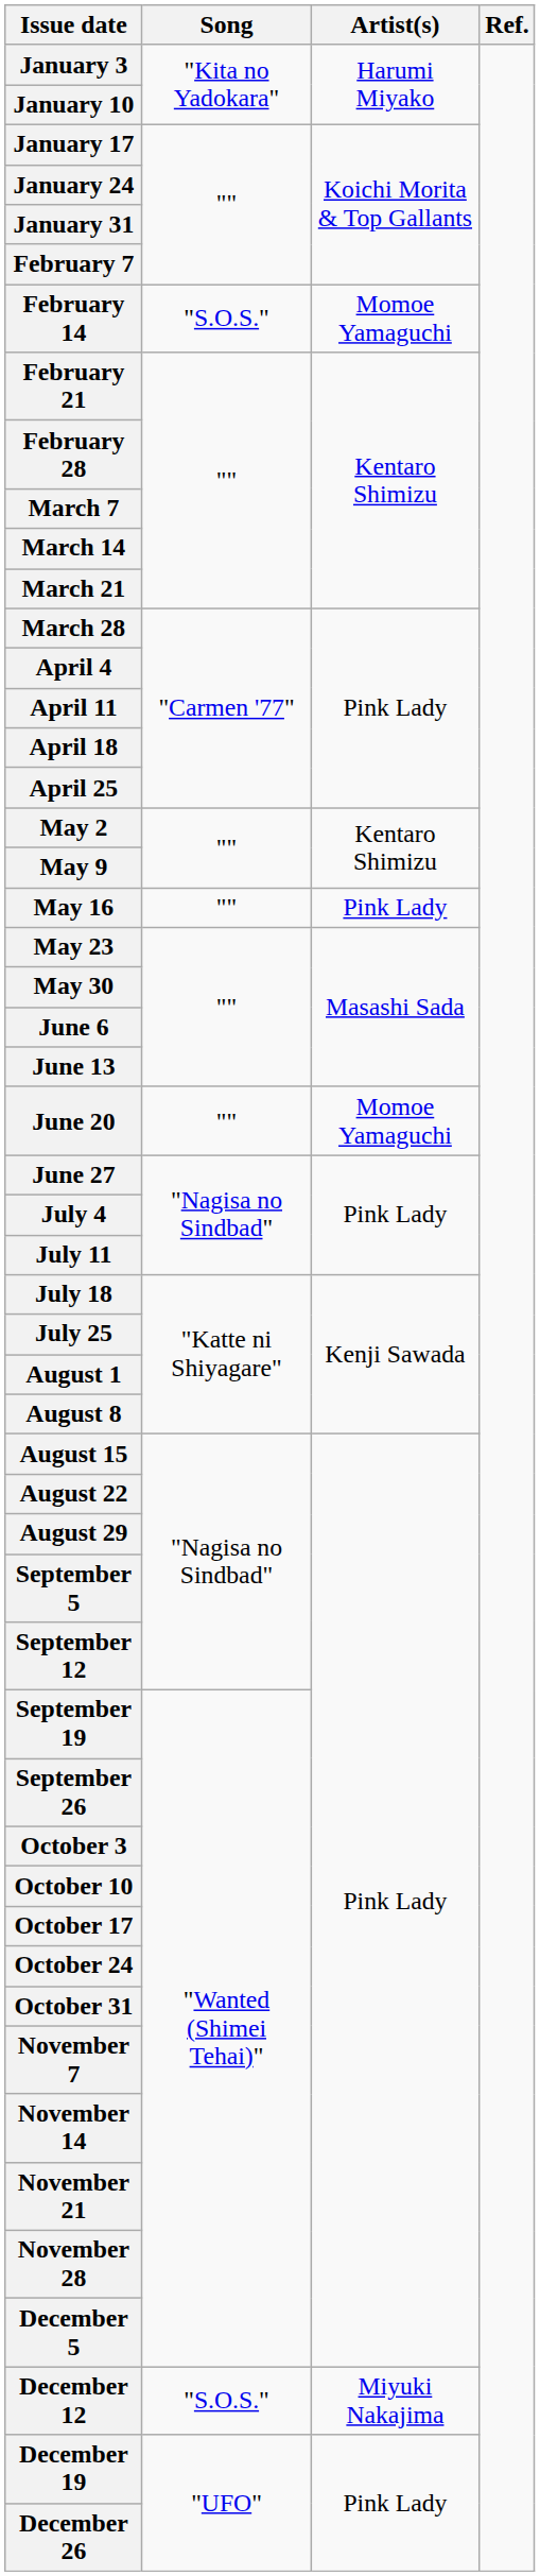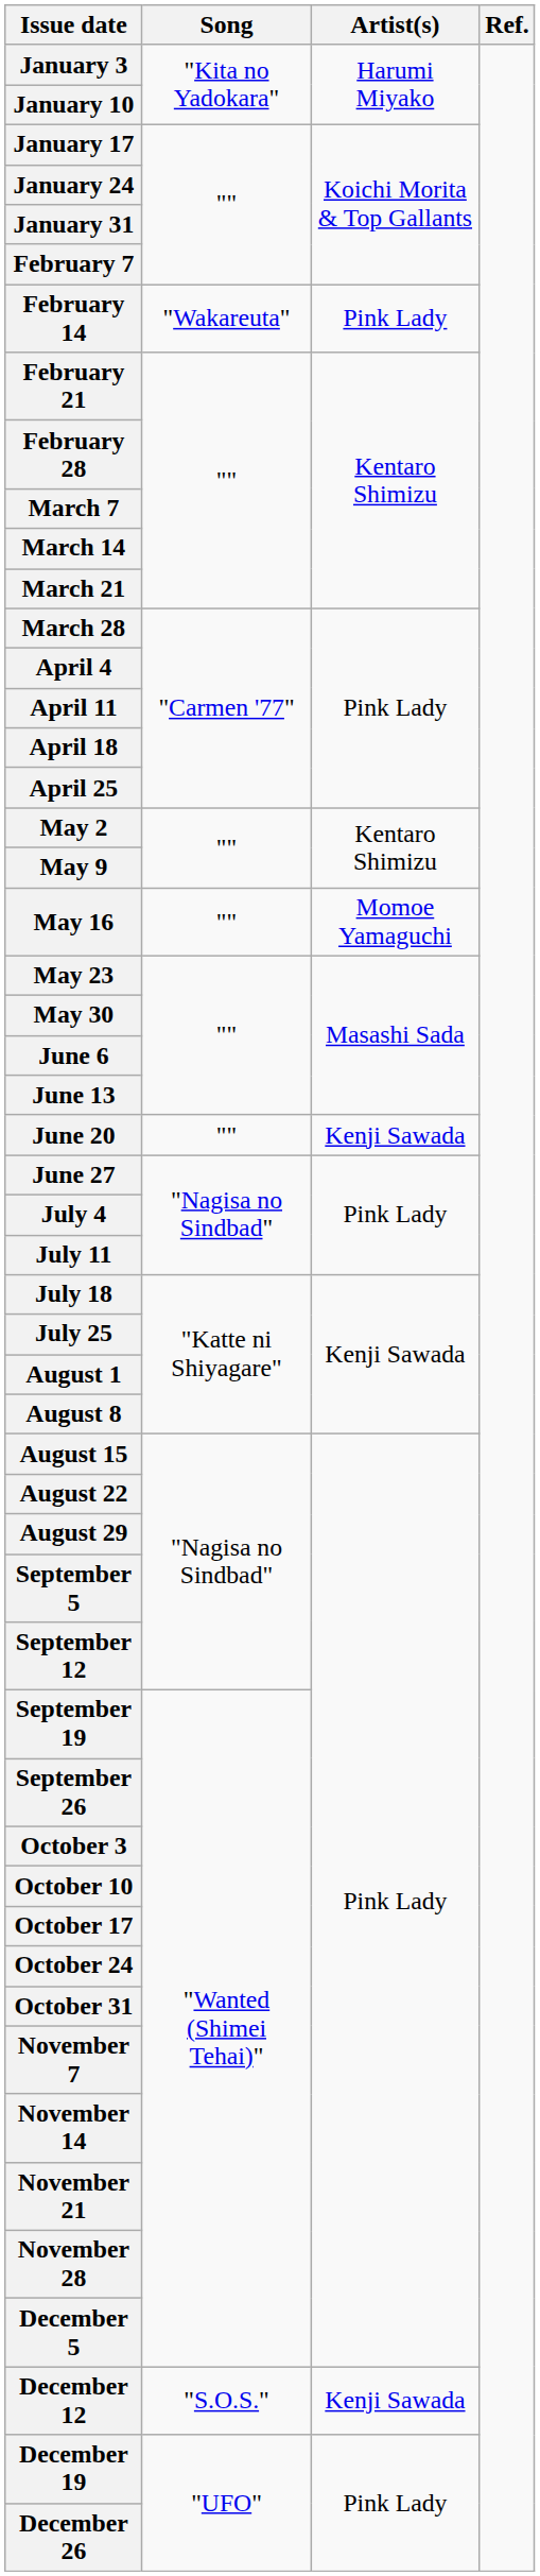February 14 | Song: "S.O.S." -> "Wakareuta"
February 14 | Artist(s): Momoe Yamaguchi -> Pink Lady
May 16 | Artist(s): Pink Lady -> Momoe Yamaguchi
June 20 | Artist(s): Momoe Yamaguchi -> Kenji Sawada
December 12 | Artist(s): Miyuki Nakajima -> Kenji Sawada
